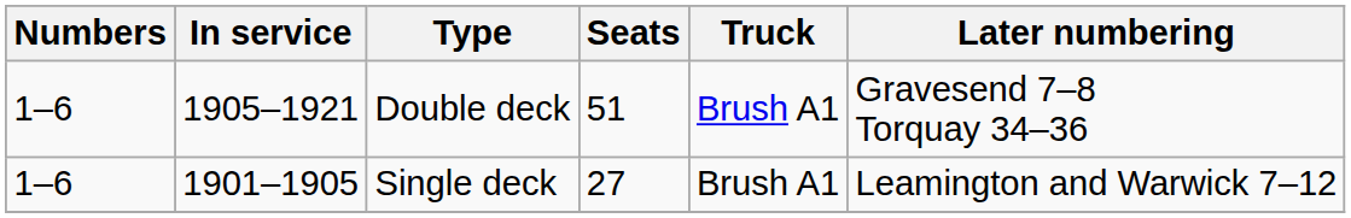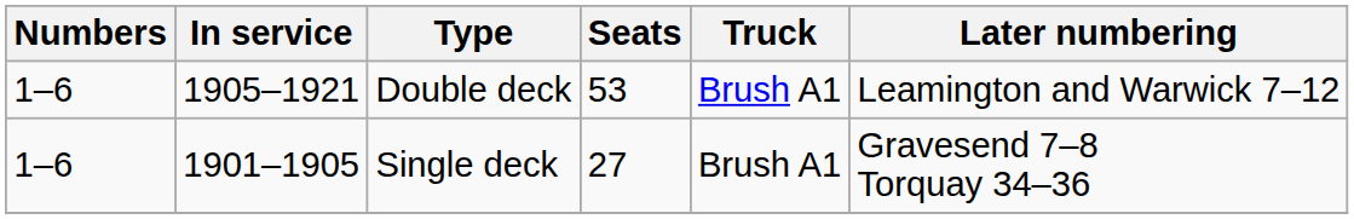Double deck | Seats: 51 -> 53
Double deck | Later numbering: Gravesend 7–8 Torquay 34–36 -> Leamington and Warwick 7–12
Single deck | Later numbering: Leamington and Warwick 7–12 -> Gravesend 7–8 Torquay 34–36
